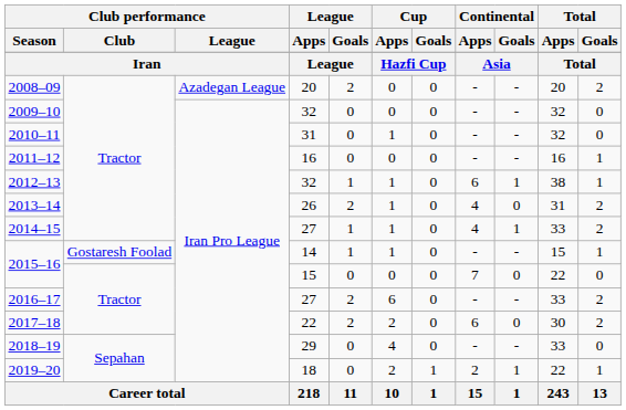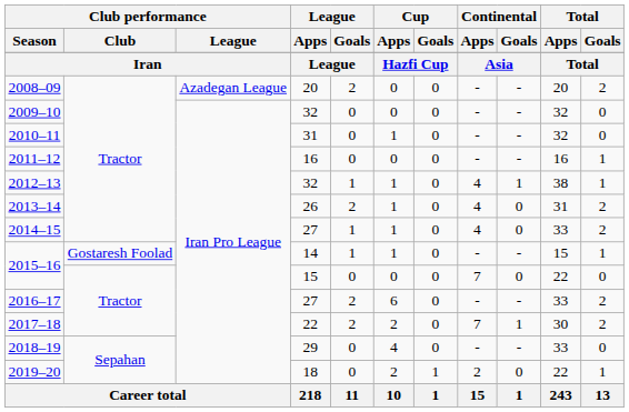2012–13 | Continental / Apps: 6 -> 4
2014–15 | Continental / Goals: 1 -> 0
2017–18 | Continental / Apps: 6 -> 7
2017–18 | Continental / Goals: 0 -> 1
2019–20 | Continental / Goals: 1 -> 0
